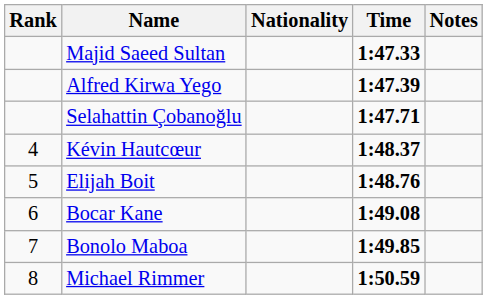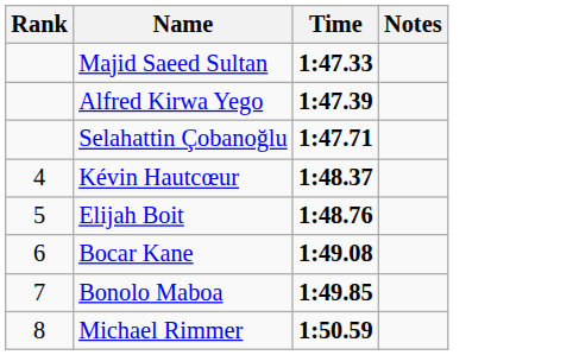- column: Nationality
